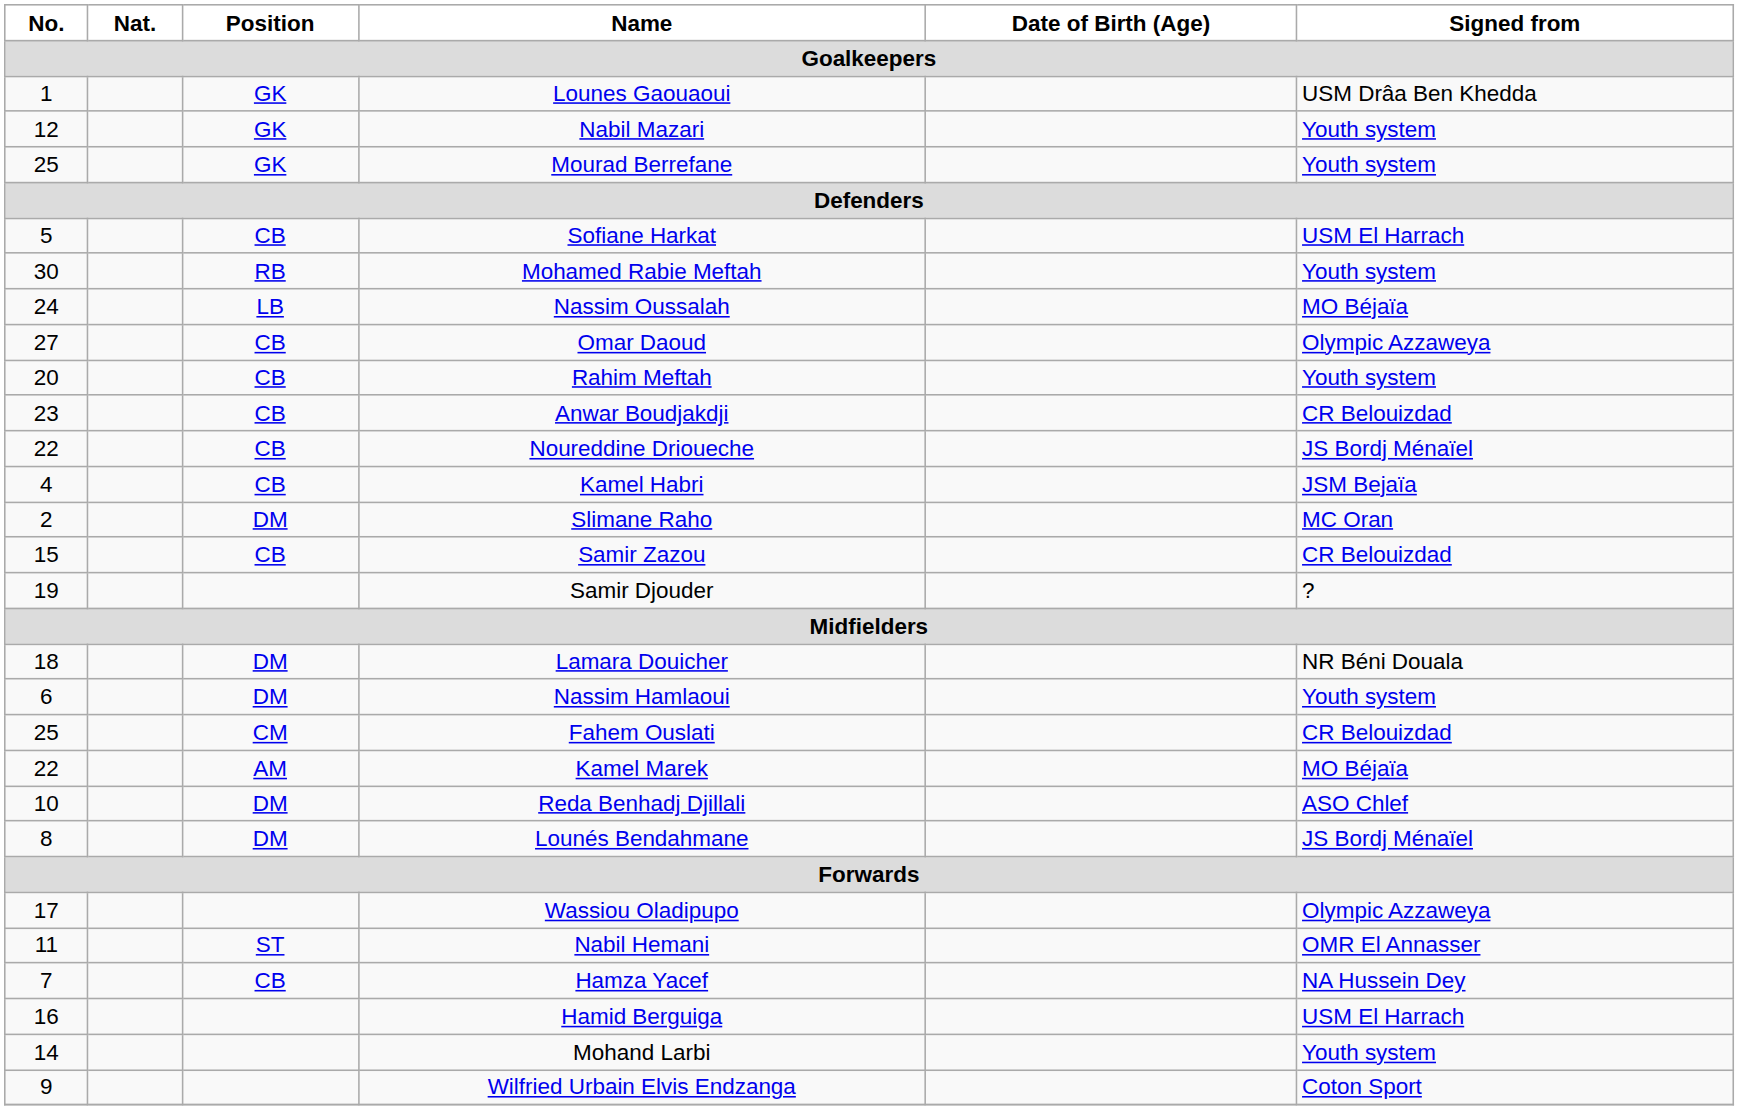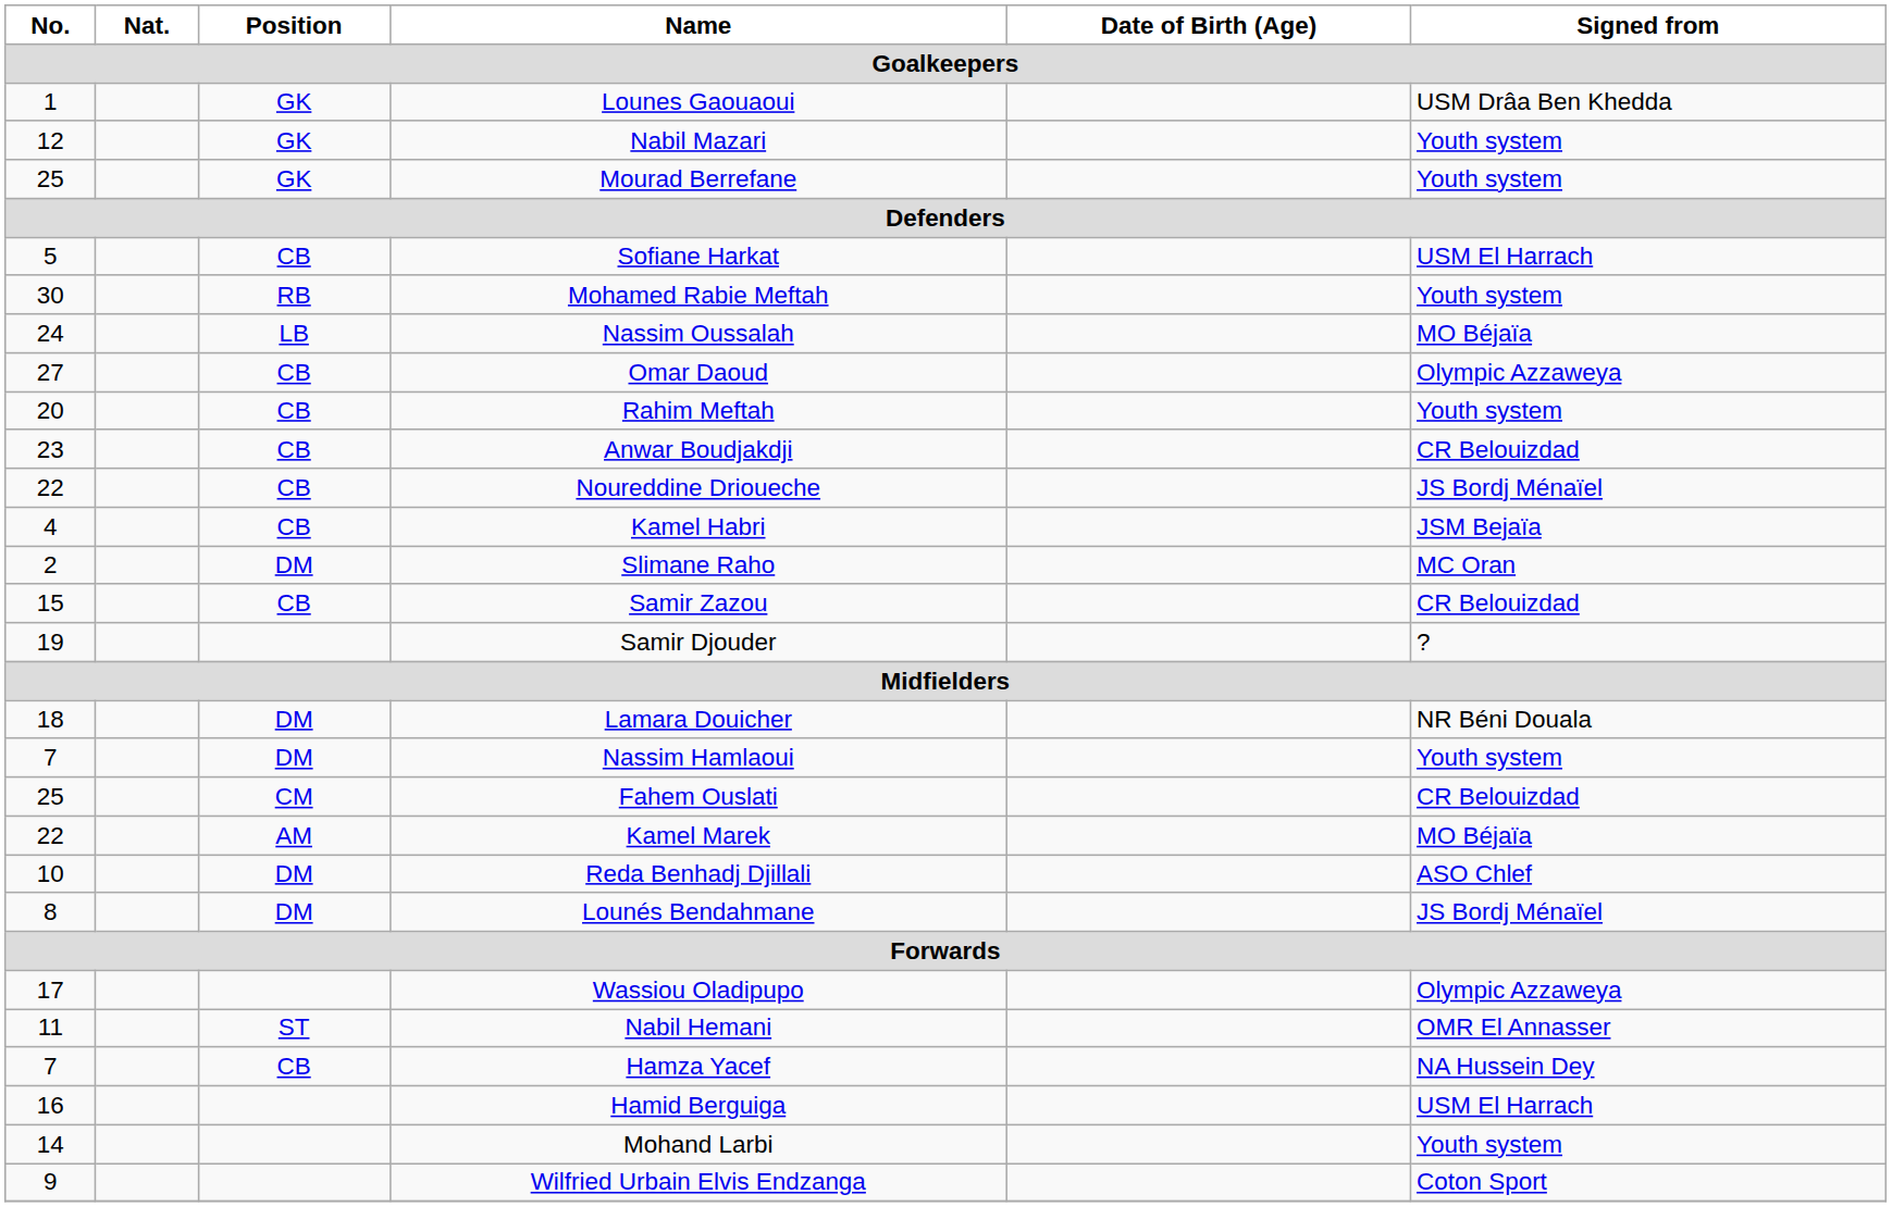Nassim Hamlaoui | No.: 6 -> 7
